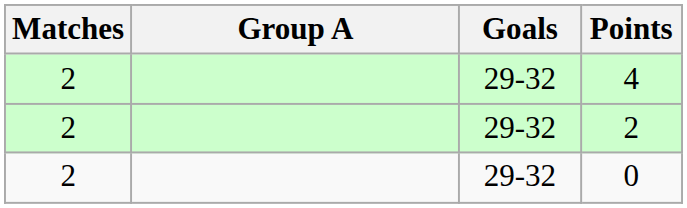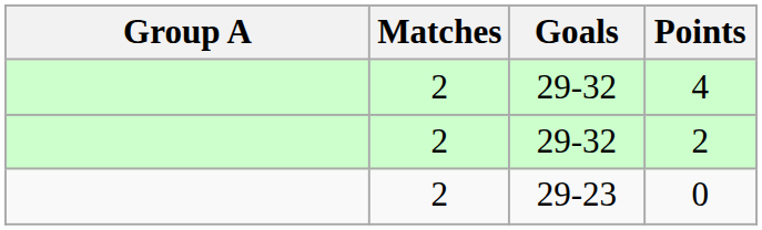columns swapped: Group A <-> Matches
0 | Goals: 29-32 -> 29-23
